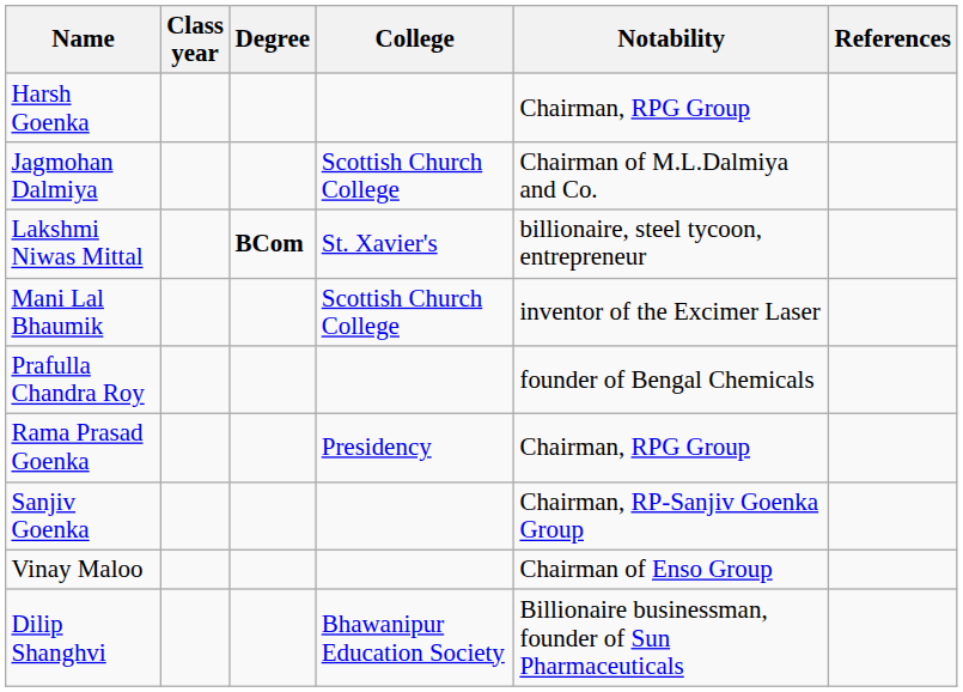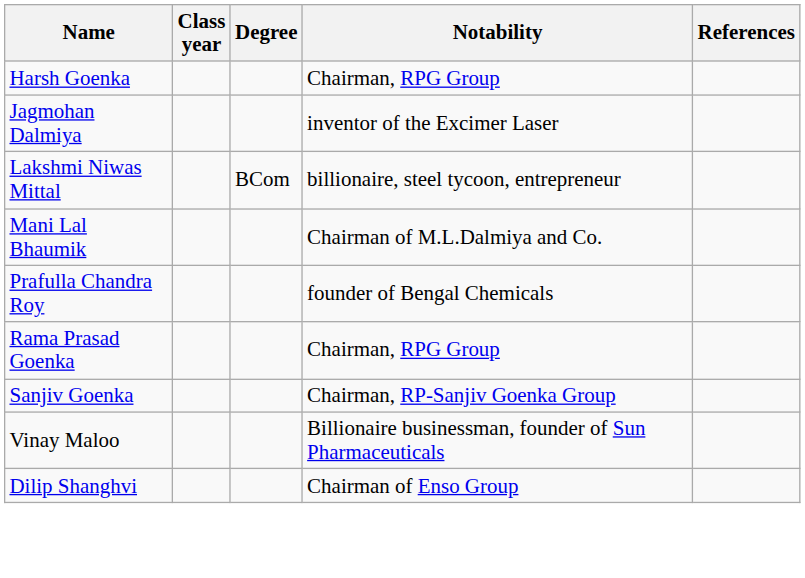- column: College | Scottish Church College | St. Xavier's | Scottish Church College | Presidency | Bhawanipur Education Society
Jagmohan Dalmiya | Notability: Chairman of M.L.Dalmiya and Co. -> inventor of the Excimer Laser
Lakshmi Niwas Mittal | Degree: bold -> normal
Mani Lal Bhaumik | Notability: inventor of the Excimer Laser -> Chairman of M.L.Dalmiya and Co.
Vinay Maloo | Notability: Chairman of Enso Group -> Billionaire businessman, founder of Sun Pharmaceuticals
Dilip Shanghvi | Notability: Billionaire businessman, founder of Sun Pharmaceuticals -> Chairman of Enso Group
